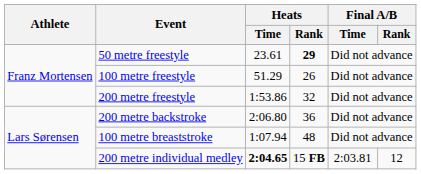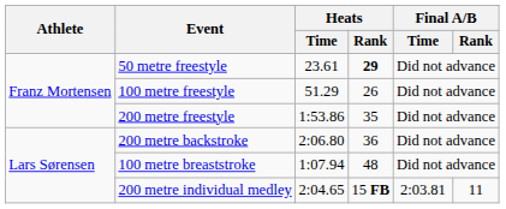200 metre freestyle | Heats / Rank: 32 -> 35
200 metre individual medley | Heats / Time: bold -> normal
200 metre individual medley | Final A/B / Rank: 12 -> 11
